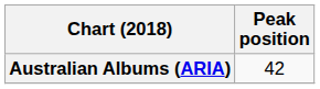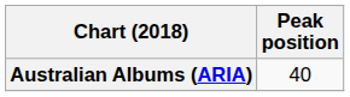Australian Albums (ARIA) | Peak position: 42 -> 40
